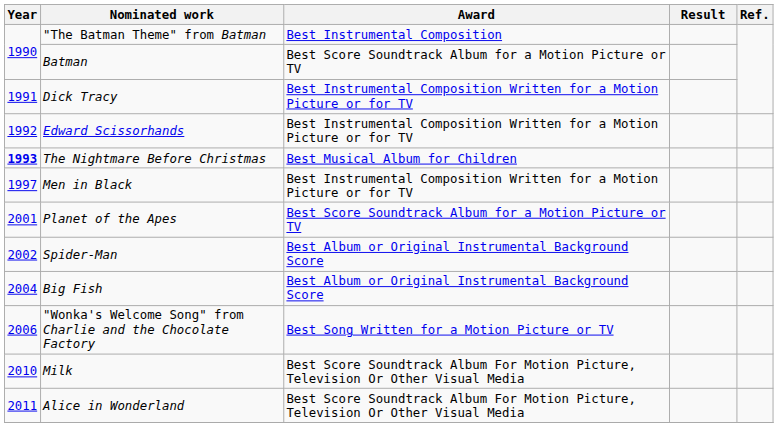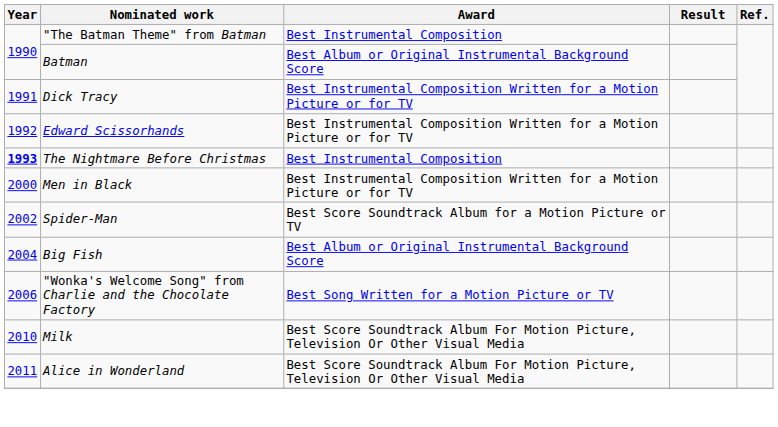Batman | Award: Best Score Soundtrack Album for a Motion Picture or TV -> Best Album or Original Instrumental Background Score
The Nightmare Before Christmas | Award: Best Musical Album for Children -> Best Instrumental Composition
Men in Black | Year: 1997 -> 2000
- row: 2001 | Planet of the Apes | Best Score Soundtrack Album for a Motion Picture or TV
Spider-Man | Award: Best Album or Original Instrumental Background Score -> Best Score Soundtrack Album for a Motion Picture or TV
